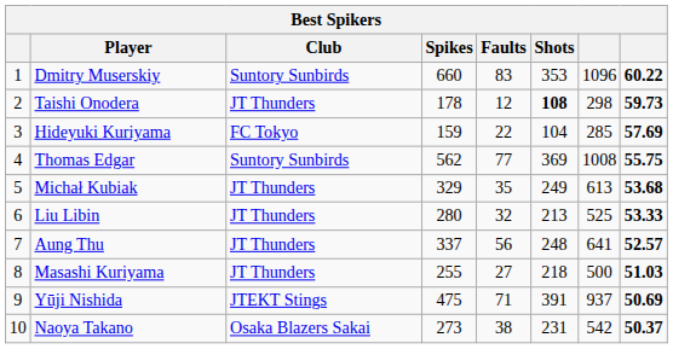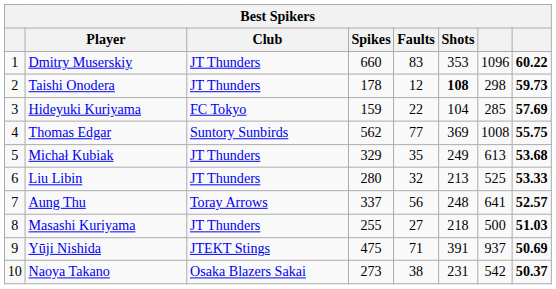Dmitry Muserskiy | Club: Suntory Sunbirds -> JT Thunders
Aung Thu | Club: JT Thunders -> Toray Arrows
